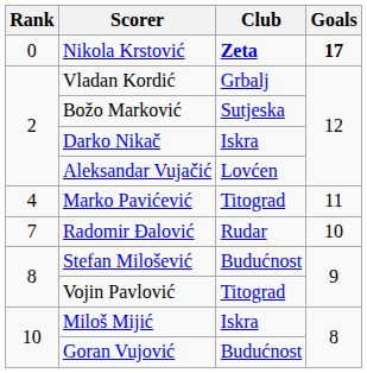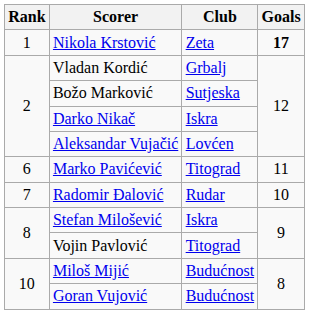Nikola Krstović | Rank: 0 -> 1
Nikola Krstović | Club: bold -> normal
Marko Pavićević | Rank: 4 -> 6
Stefan Milošević | Club: Budućnost -> Iskra
Miloš Mijić | Club: Iskra -> Budućnost
